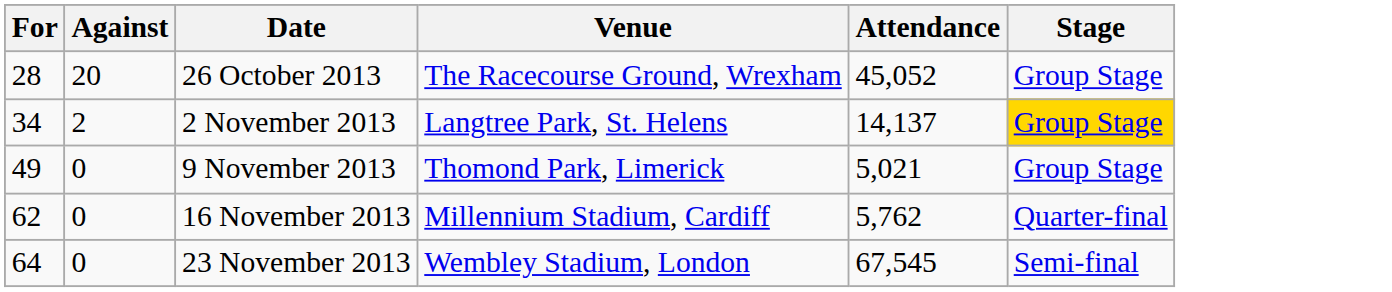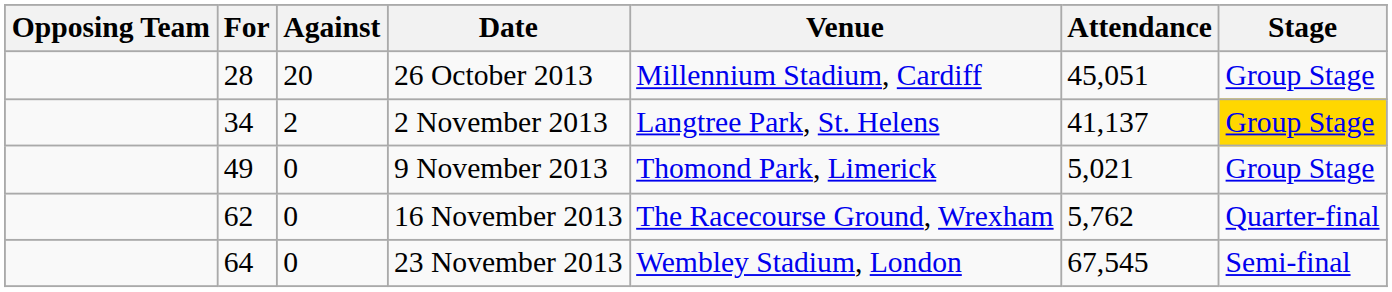+ column: Opposing Team
26 October 2013 | Venue: The Racecourse Ground, Wrexham -> Millennium Stadium, Cardiff
26 October 2013 | Attendance: 45,052 -> 45,051
2 November 2013 | Attendance: 14,137 -> 41,137
16 November 2013 | Venue: Millennium Stadium, Cardiff -> The Racecourse Ground, Wrexham
